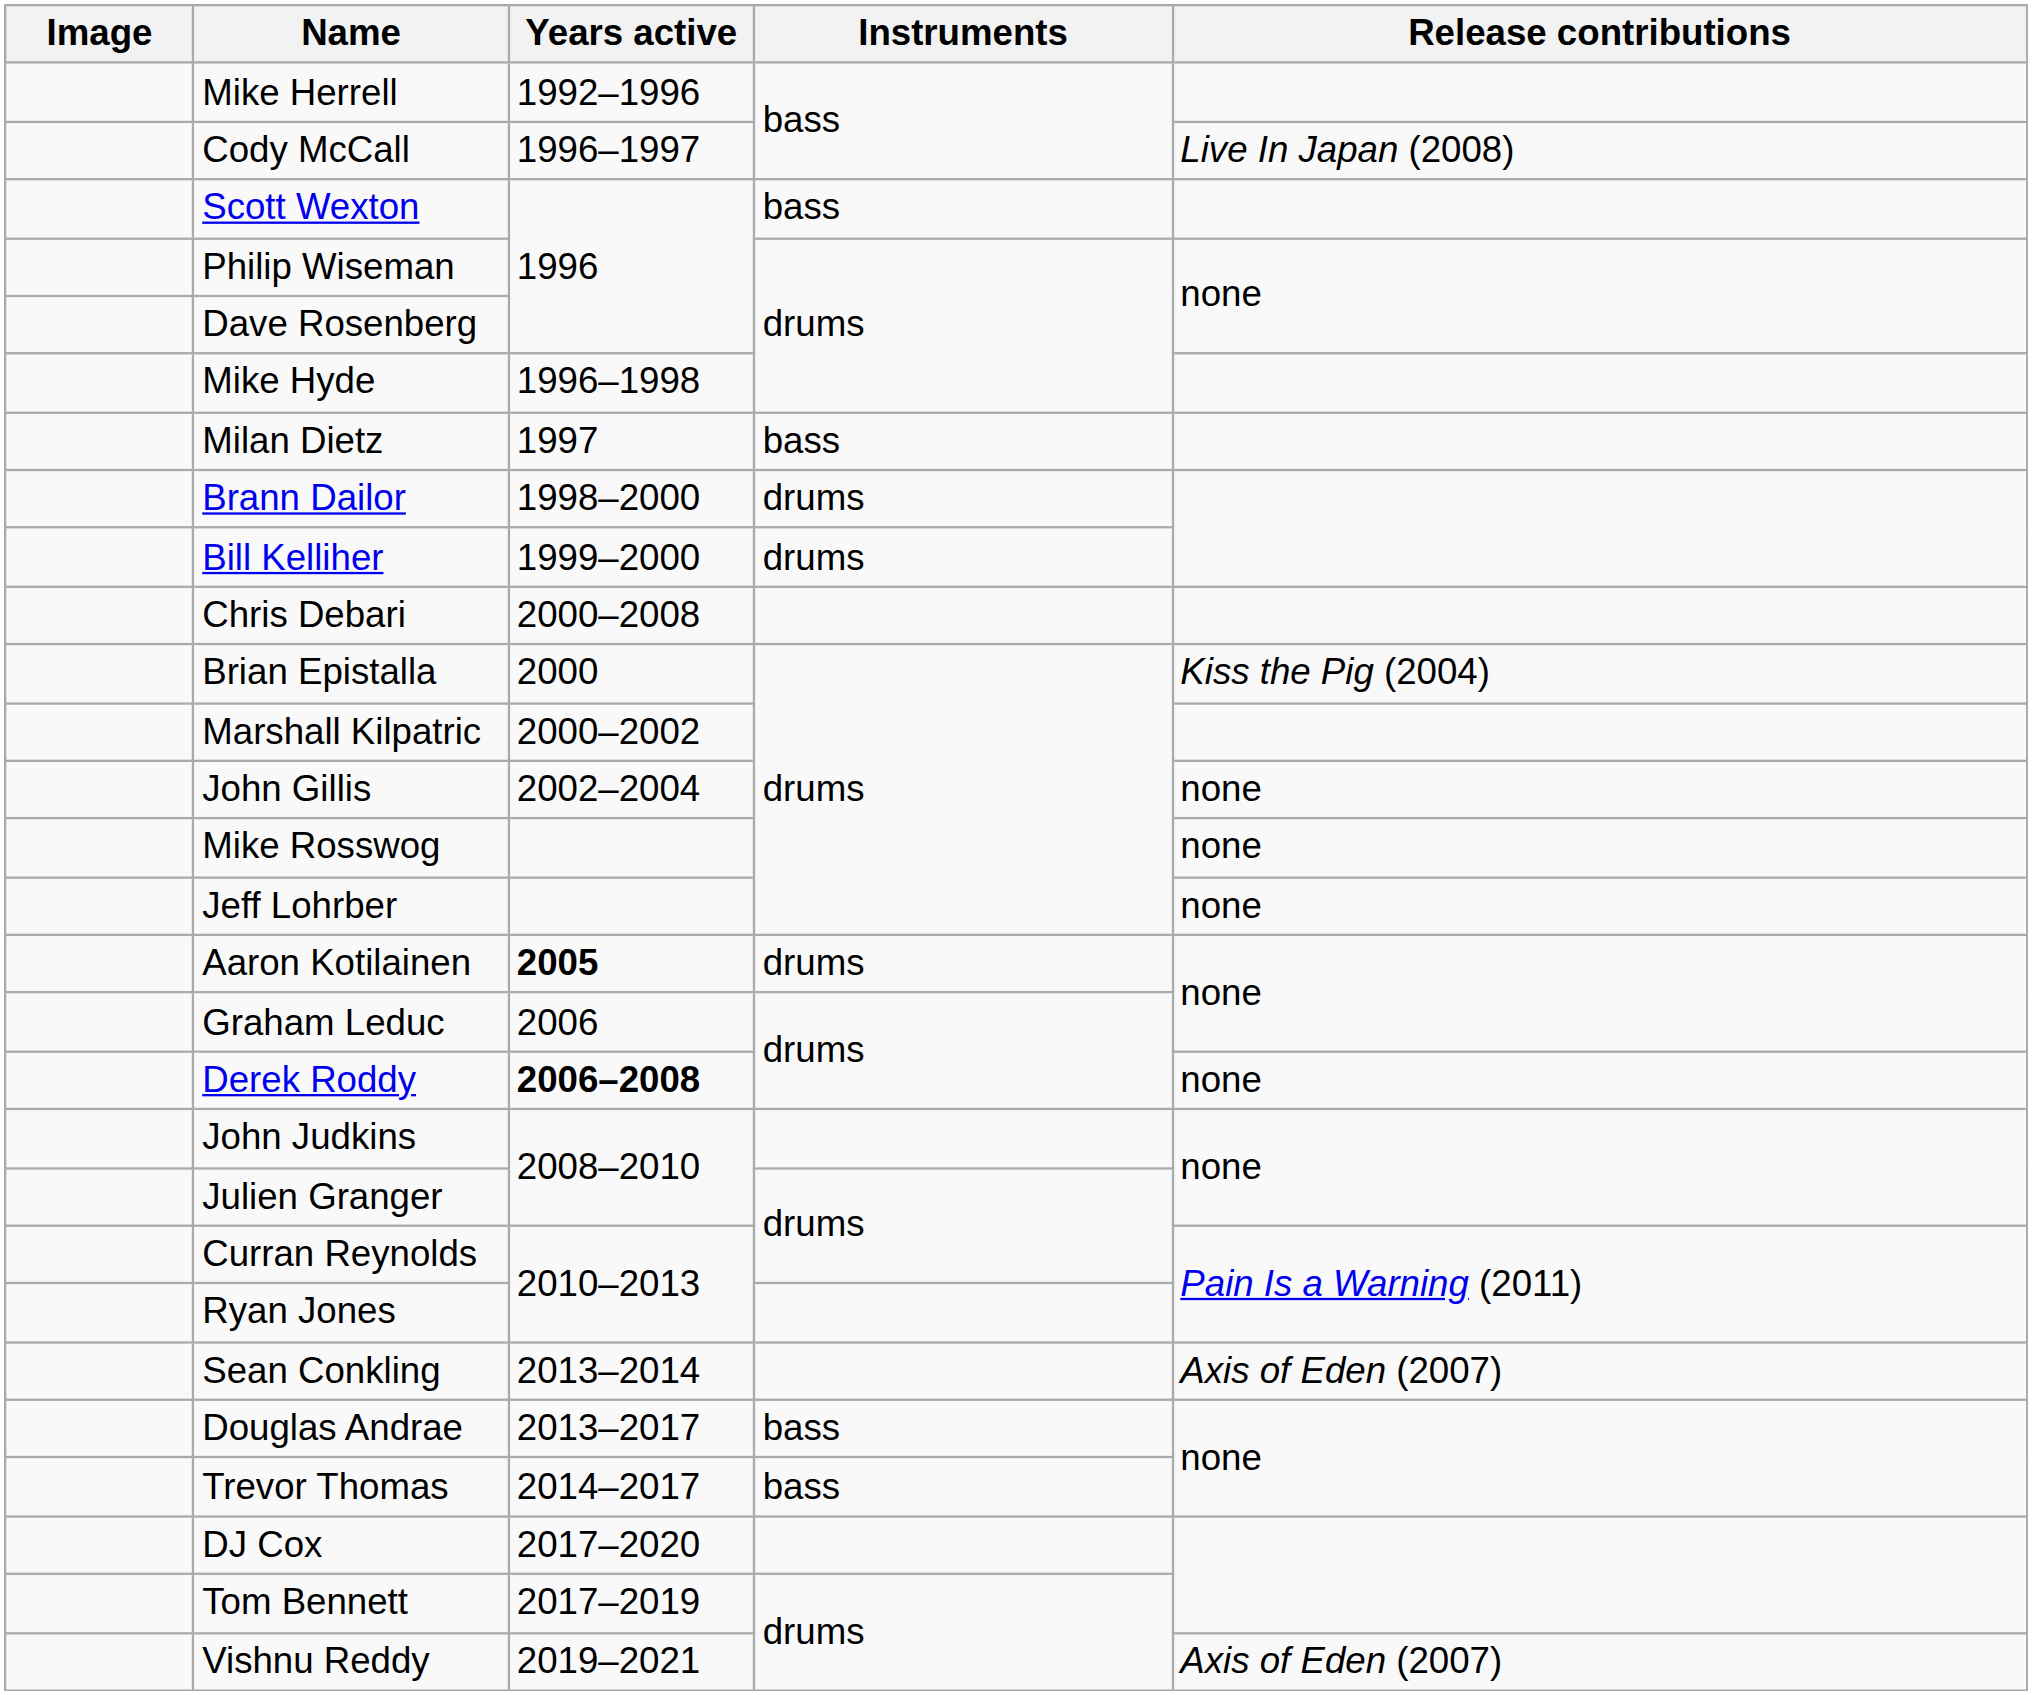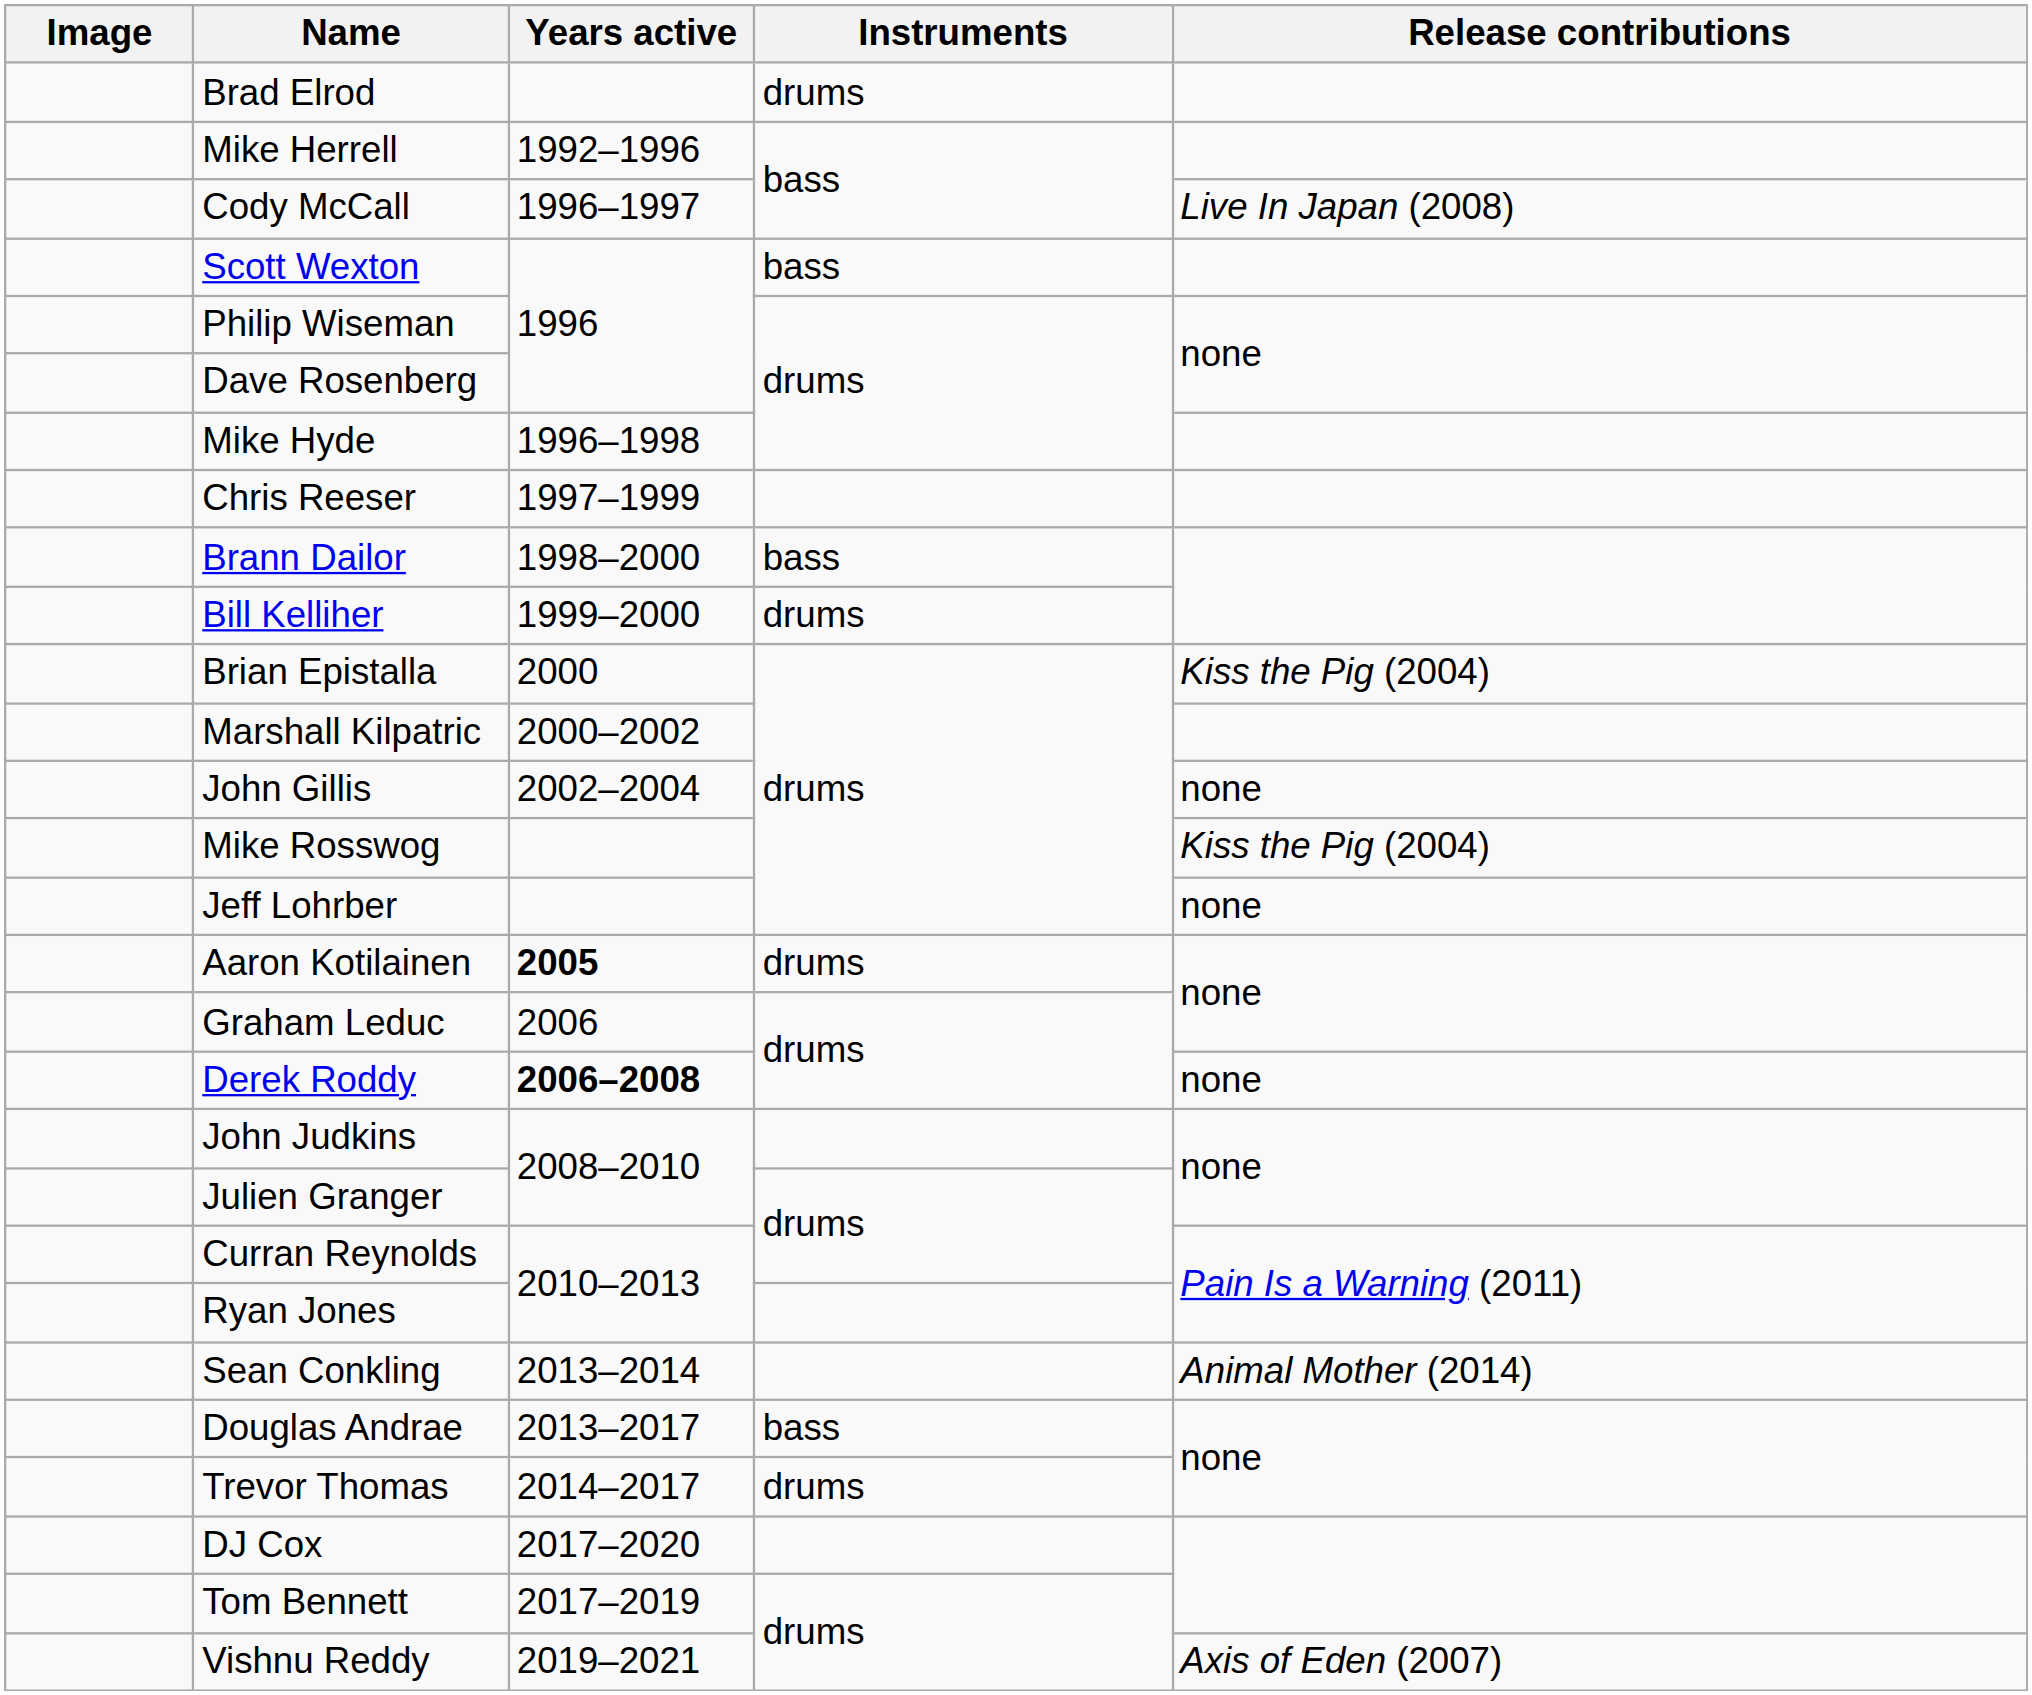+ row: Brad Elrod | drums
- row: Milan Dietz | 1997 | bass
+ row: Chris Reeser | 1997–1999
Brann Dailor | Instruments: drums -> bass
- row: Chris Debari | 2000–2008
Mike Rosswog | Release contributions: none -> Kiss the Pig (2004)
Sean Conkling | Release contributions: Axis of Eden (2007) -> Animal Mother (2014)
Trevor Thomas | Instruments: bass -> drums
